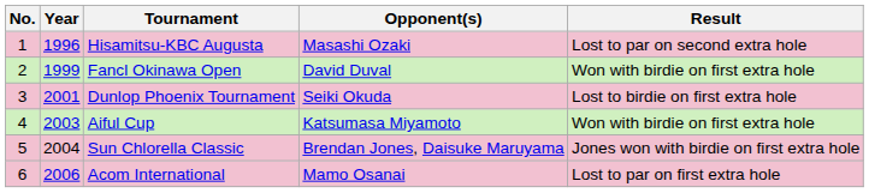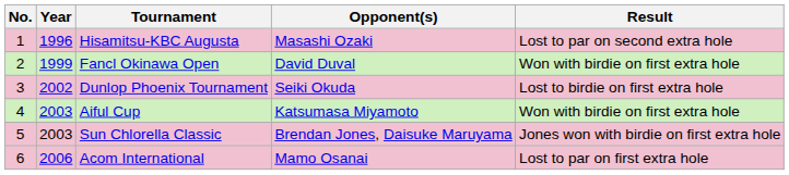Dunlop Phoenix Tournament | Year: 2001 -> 2002
Sun Chlorella Classic | Year: 2004 -> 2003
